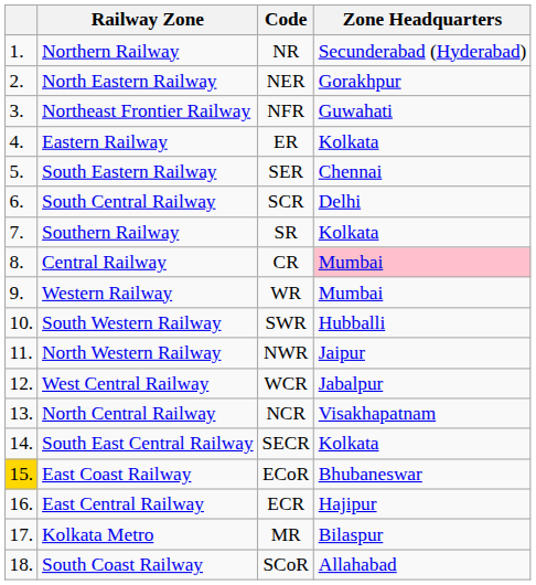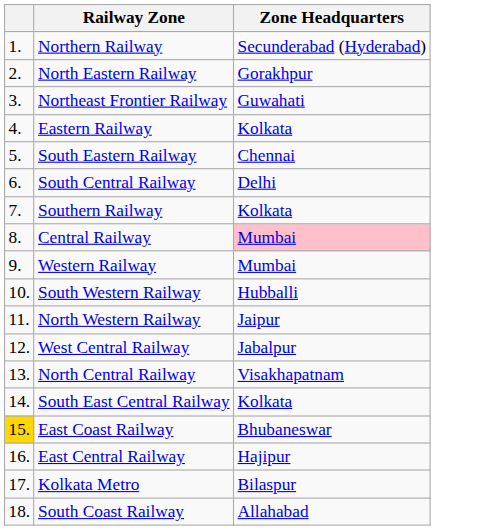- column: Code | NR | NER | NFR | ER | SER | SCR | SR | CR | WR | SWR | NWR | WCR | NCR | SECR | ECoR | ECR | MR | SCoR
